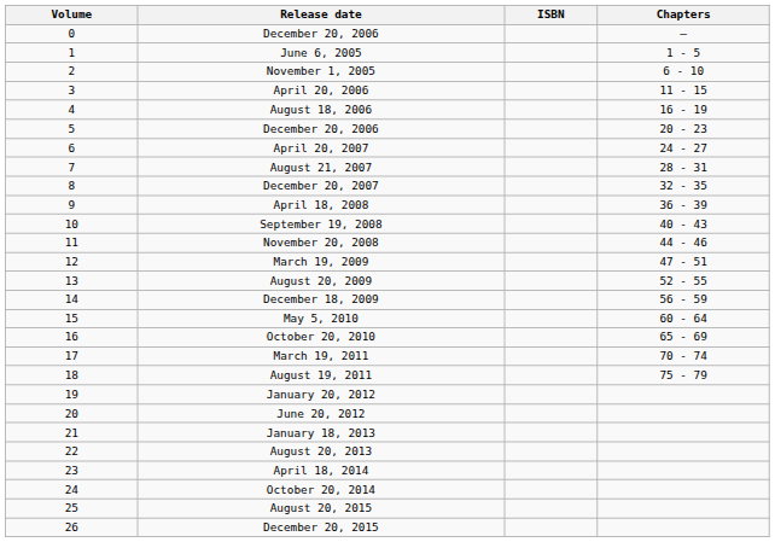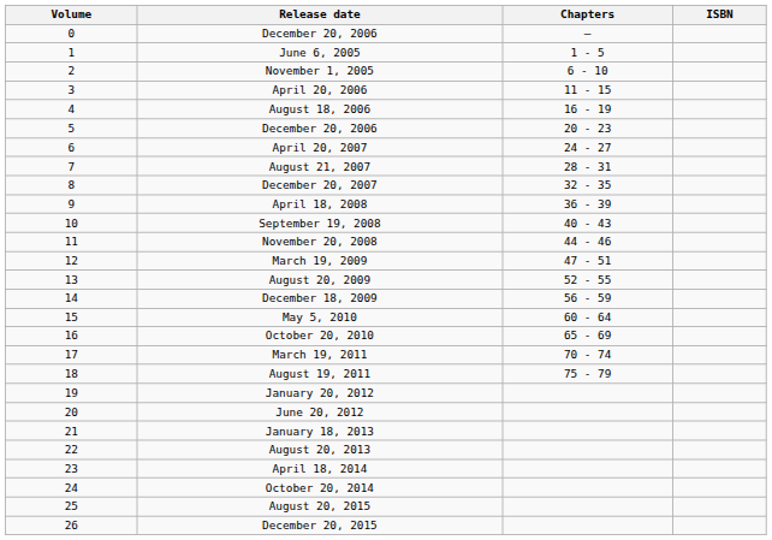columns swapped: ISBN <-> Chapters
